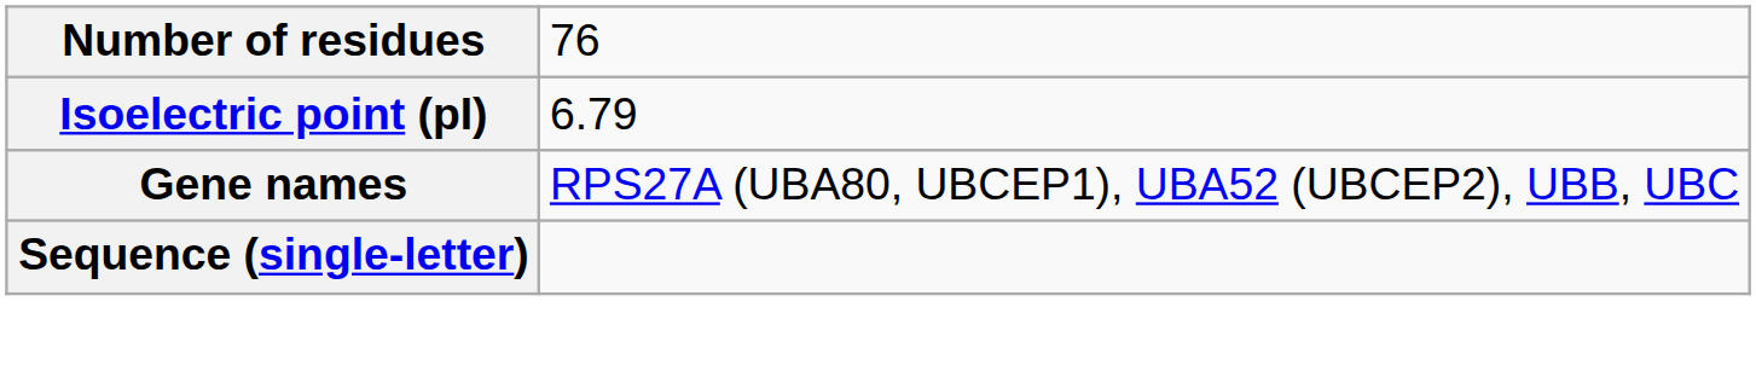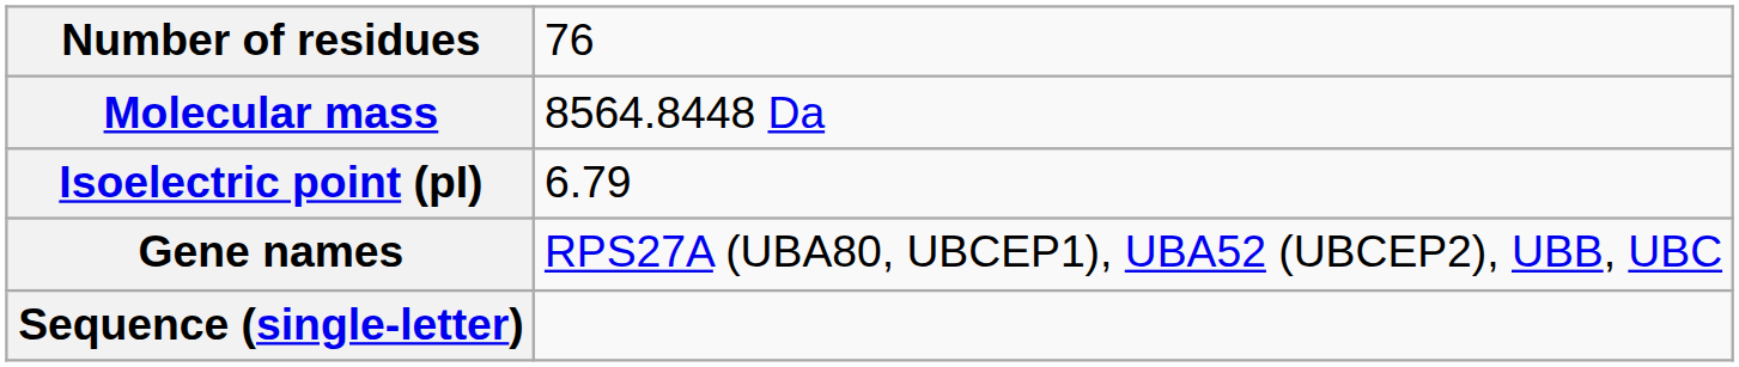+ row: Molecular mass | 8564.8448 Da
